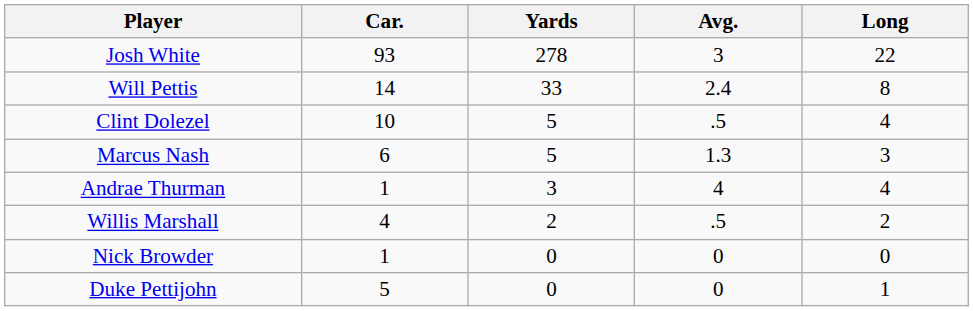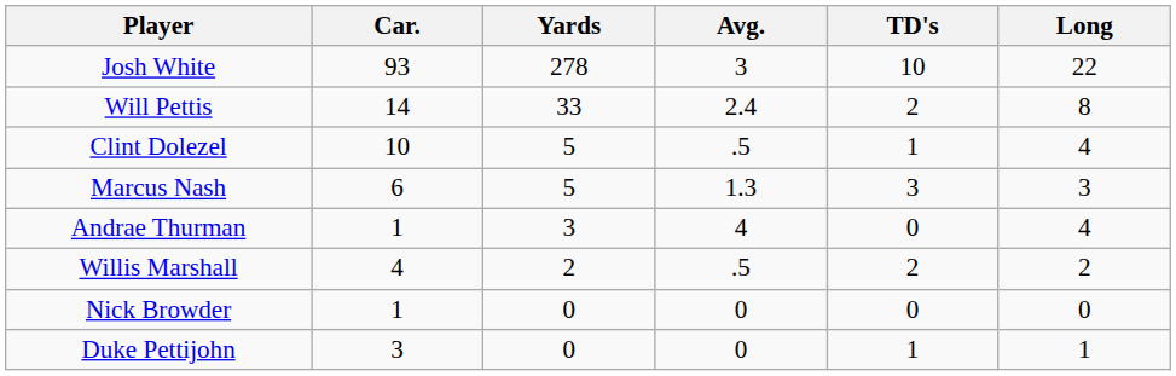+ column: TD's | 10 | 2 | 1 | 3 | 0 | 2 | 0 | 1
Duke Pettijohn | Car.: 5 -> 3
